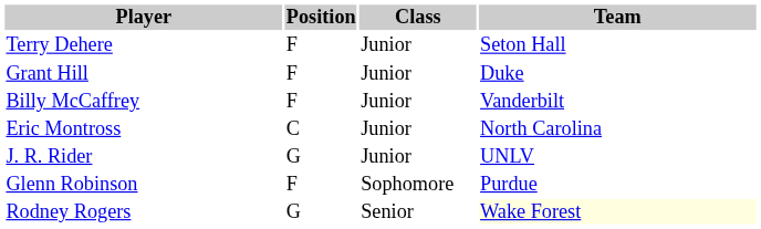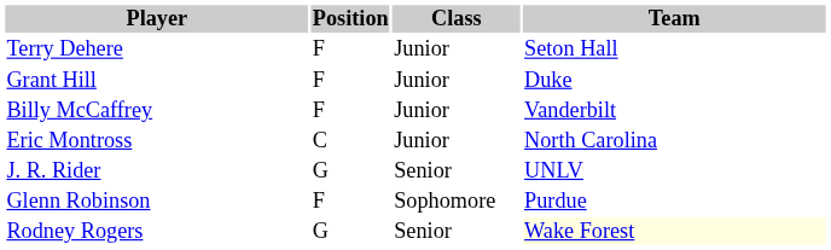J. R. Rider | Class: Junior -> Senior
